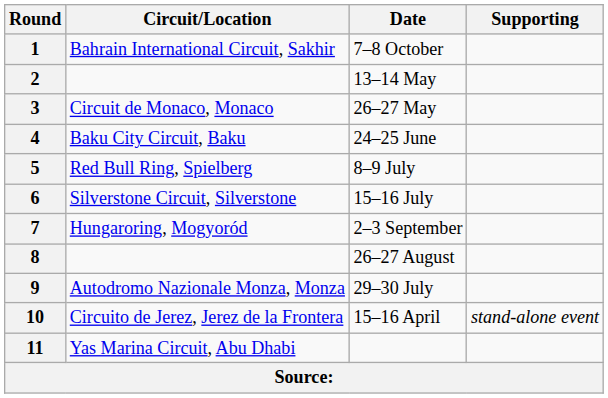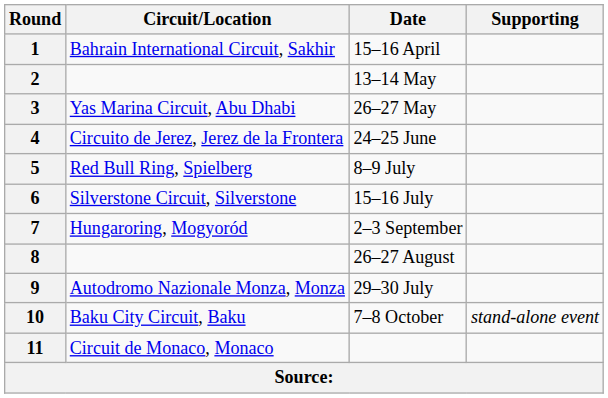1 | Date: 7–8 October -> 15–16 April
3 | Circuit/Location: Circuit de Monaco, Monaco -> Yas Marina Circuit, Abu Dhabi
4 | Circuit/Location: Baku City Circuit, Baku -> Circuito de Jerez, Jerez de la Frontera
10 | Circuit/Location: Circuito de Jerez, Jerez de la Frontera -> Baku City Circuit, Baku
10 | Date: 15–16 April -> 7–8 October
11 | Circuit/Location: Yas Marina Circuit, Abu Dhabi -> Circuit de Monaco, Monaco
